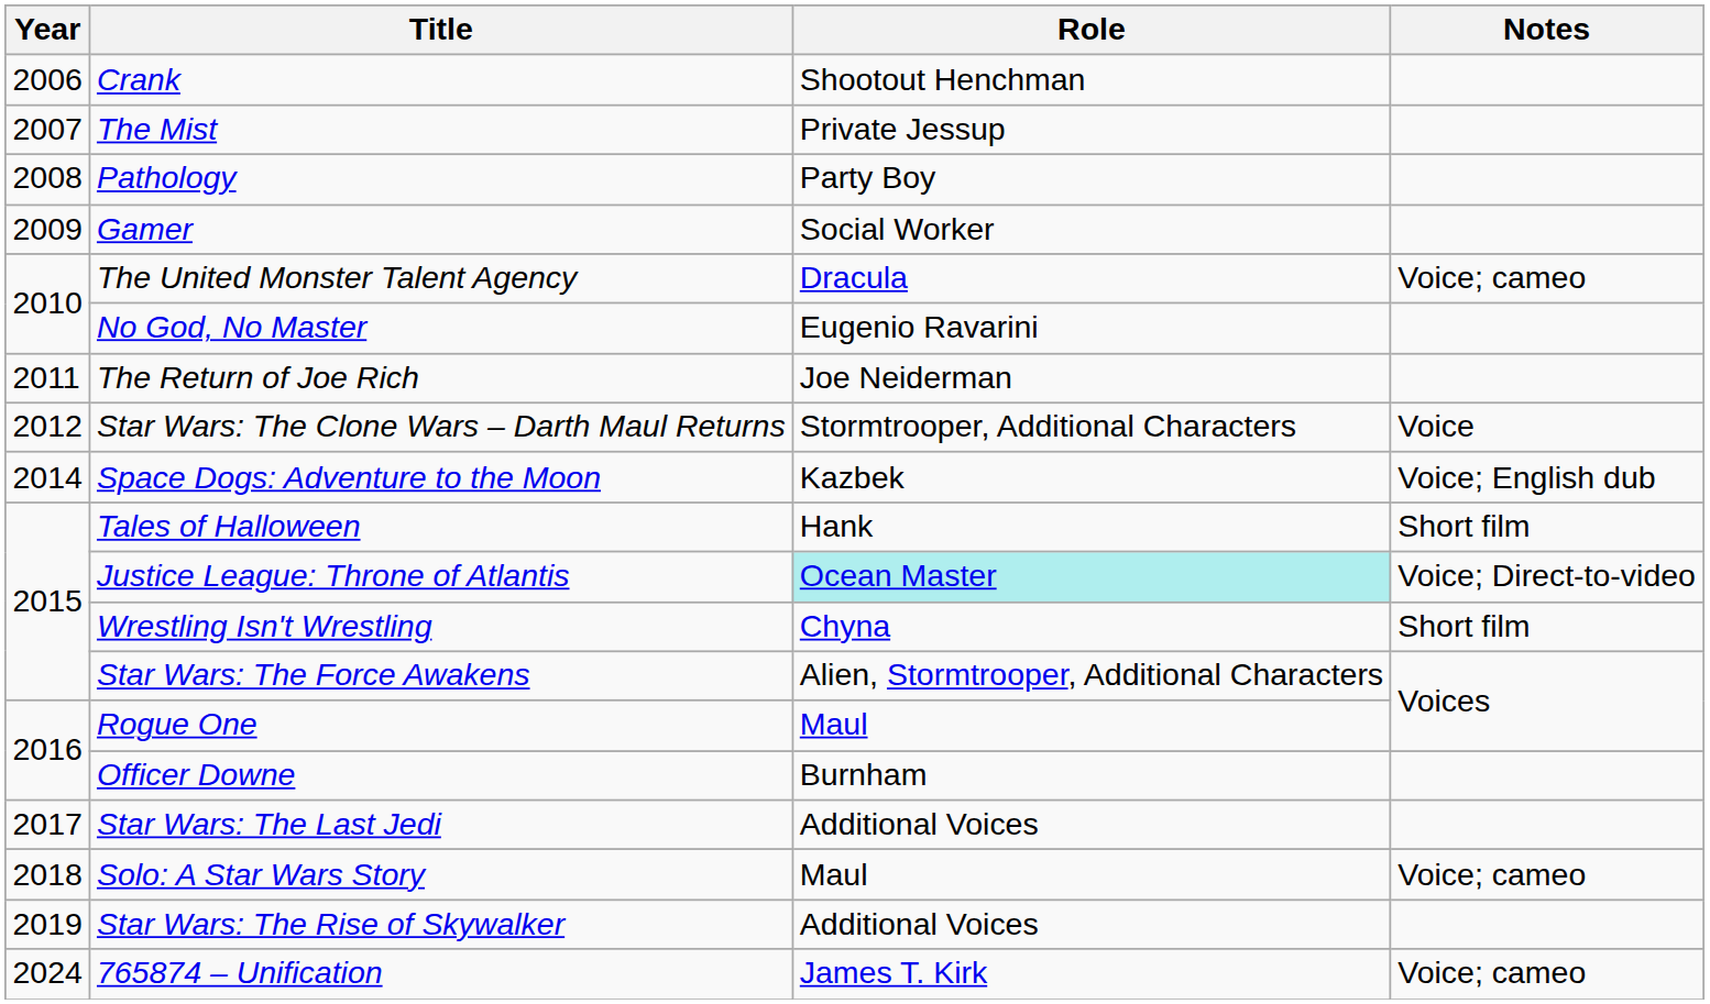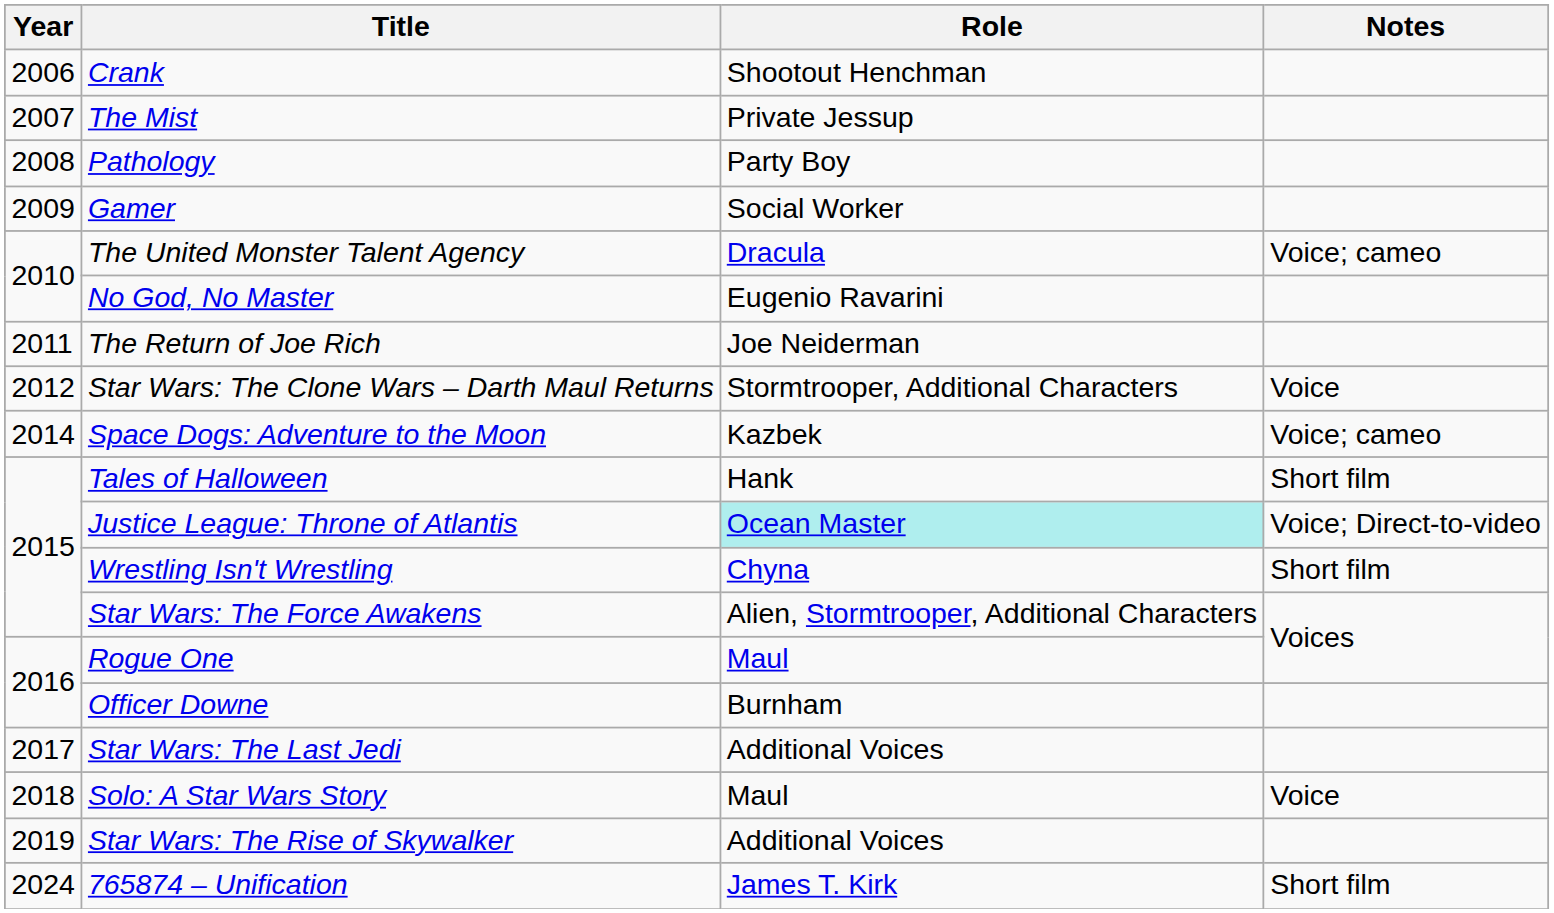Space Dogs: Adventure to the Moon | Notes: Voice; English dub -> Voice; cameo
Solo: A Star Wars Story | Notes: Voice; cameo -> Voice
765874 – Unification | Notes: Voice; cameo -> Short film
